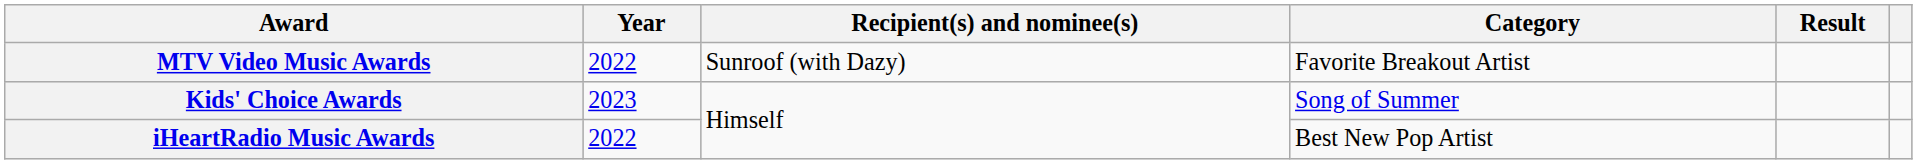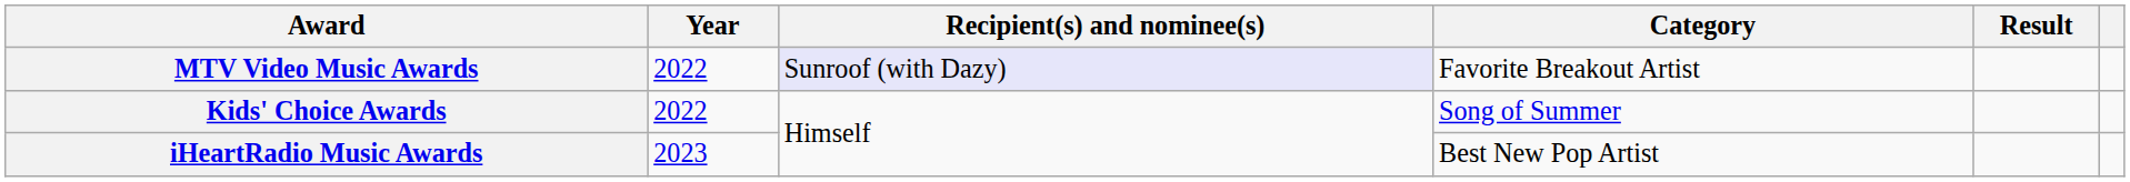MTV Video Music Awards | Recipient(s) and nominee(s): no background -> lavender background
Kids' Choice Awards | Year: 2023 -> 2022
iHeartRadio Music Awards | Year: 2022 -> 2023
